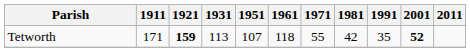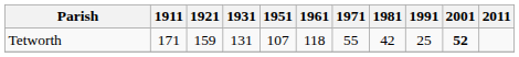Tetworth | 1921: bold -> normal
Tetworth | 1931: 113 -> 131
Tetworth | 1991: 35 -> 25
